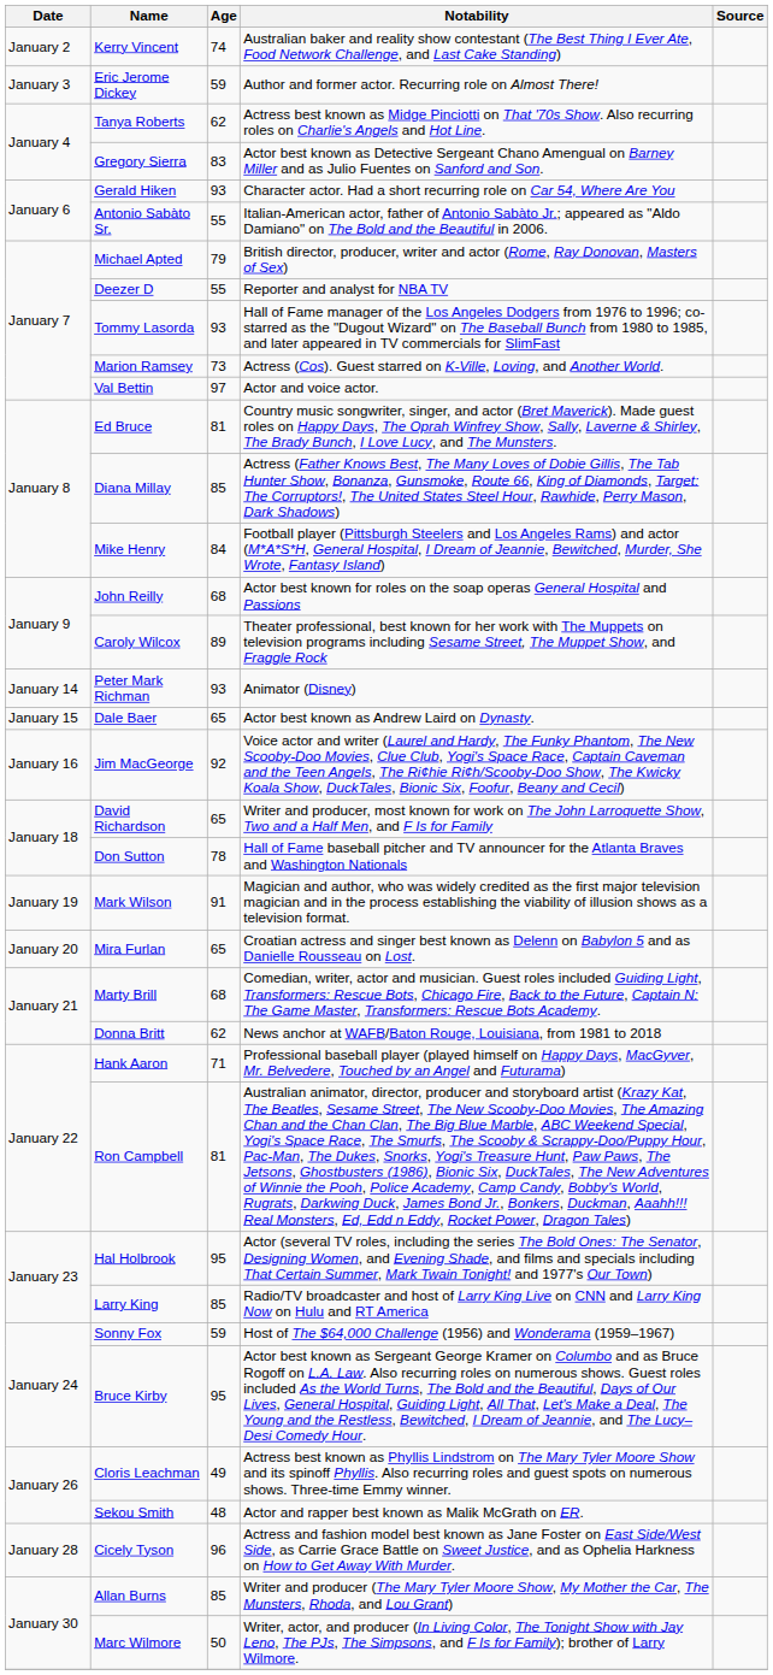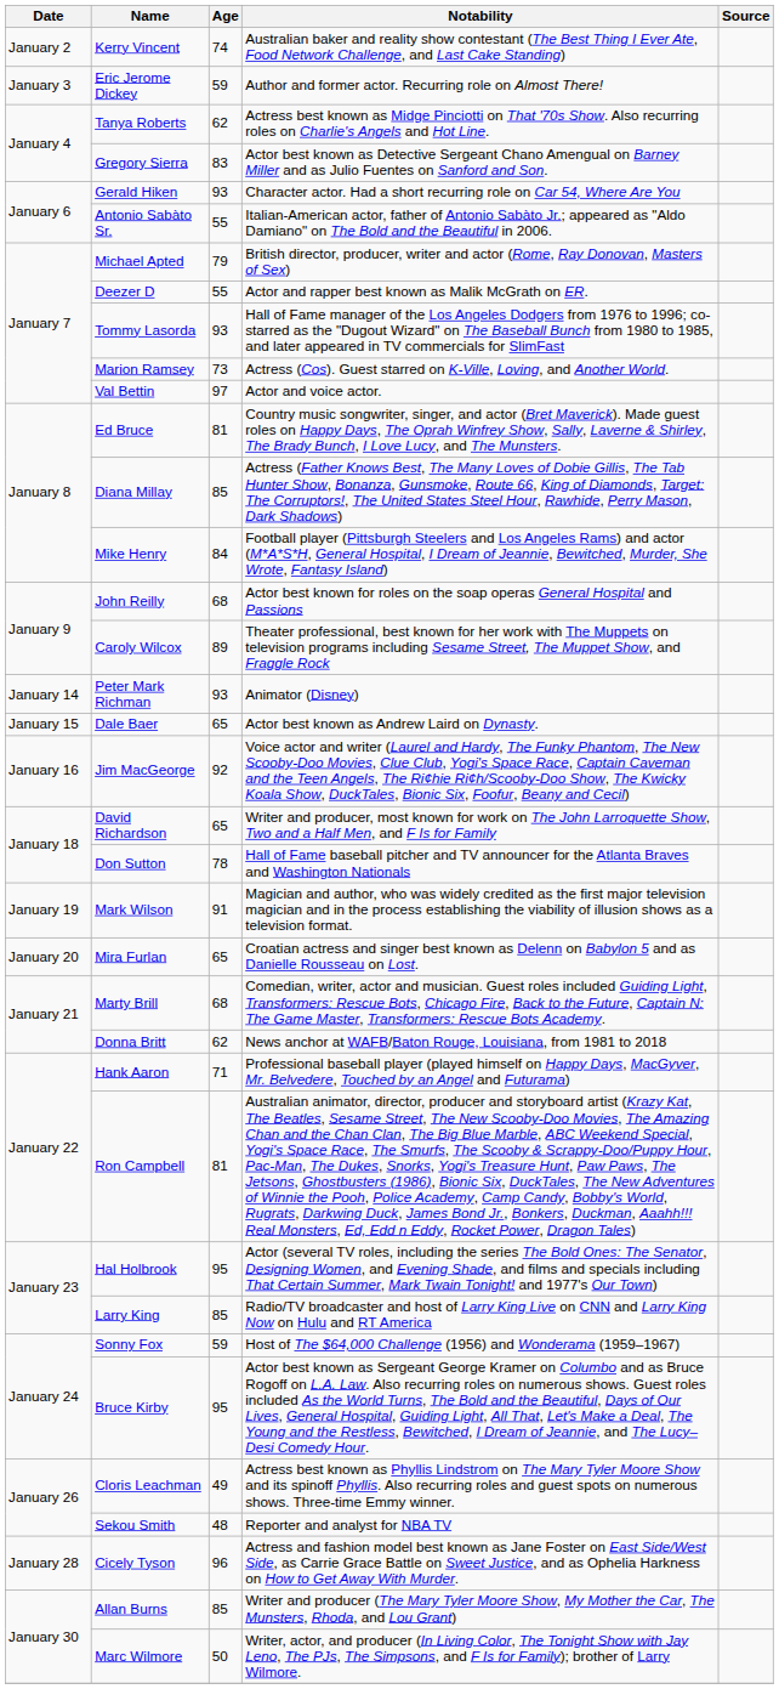Deezer D | Notability: Reporter and analyst for NBA TV -> Actor and rapper best known as Malik McGrath on ER.
Sekou Smith | Notability: Actor and rapper best known as Malik McGrath on ER. -> Reporter and analyst for NBA TV
